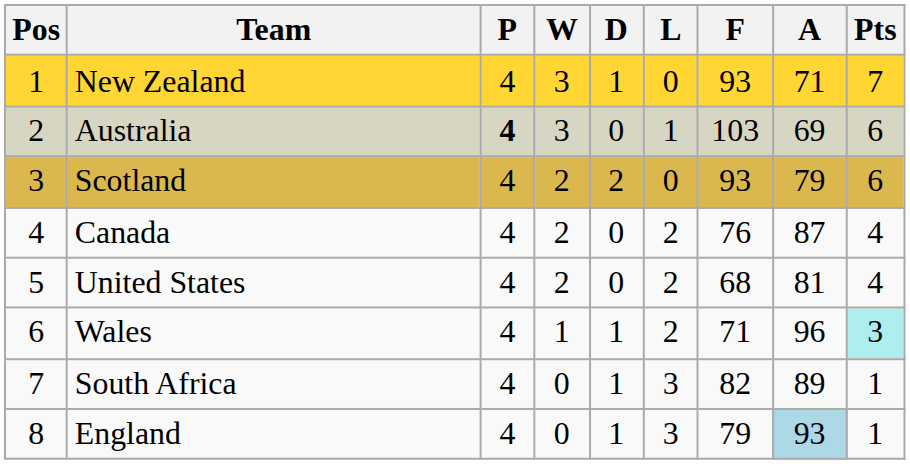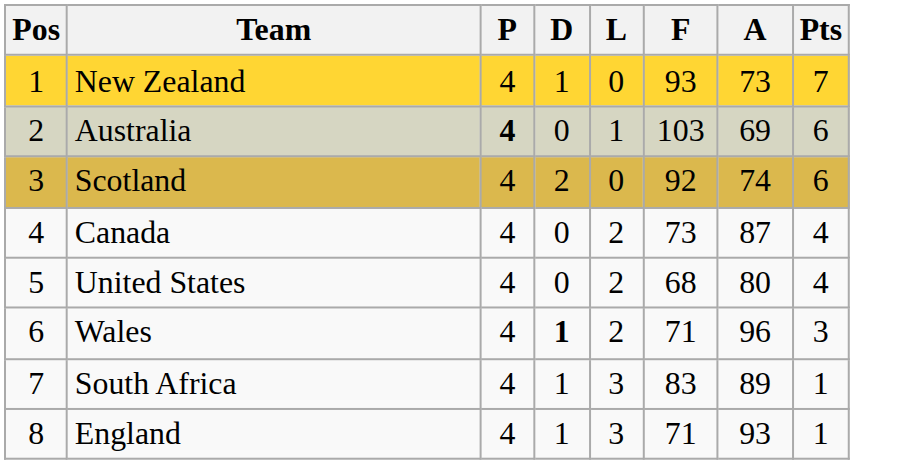- column: W | 3 | 3 | 2 | 2 | 2 | 1 | 0 | 0
New Zealand | A: 71 -> 73
Scotland | F: 93 -> 92
Scotland | A: 79 -> 74
Canada | F: 76 -> 73
United States | A: 81 -> 80
Wales | D: normal -> bold
Wales | Pts: paleturquoise background -> no background
South Africa | F: 82 -> 83
England | F: 79 -> 71
England | A: lightblue background -> no background
